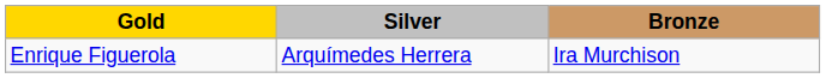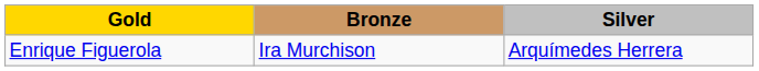columns swapped: Silver <-> Bronze
